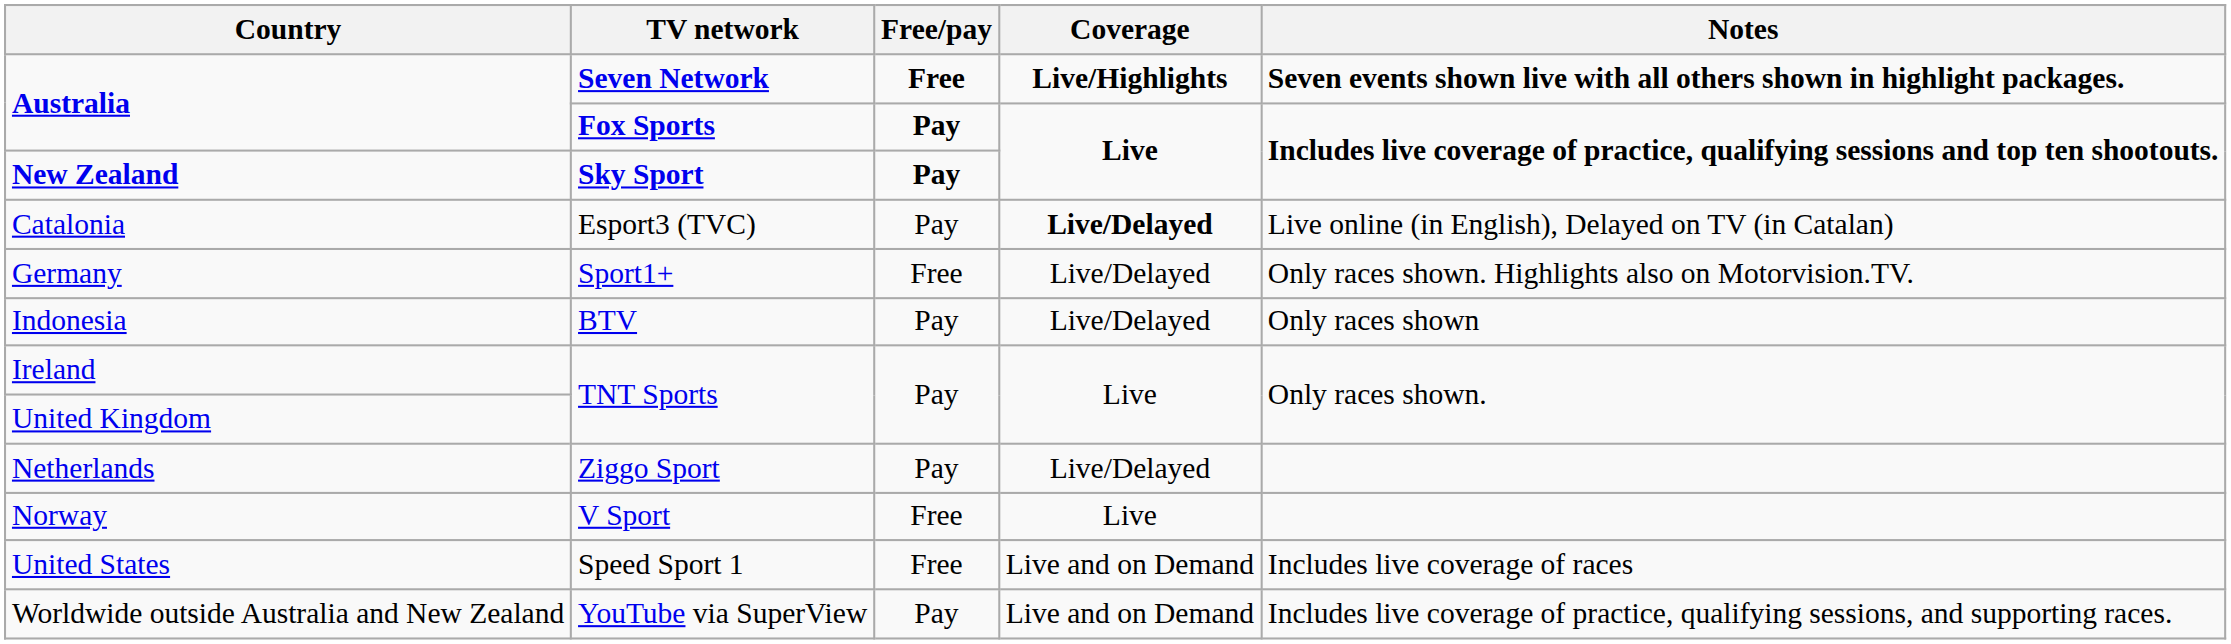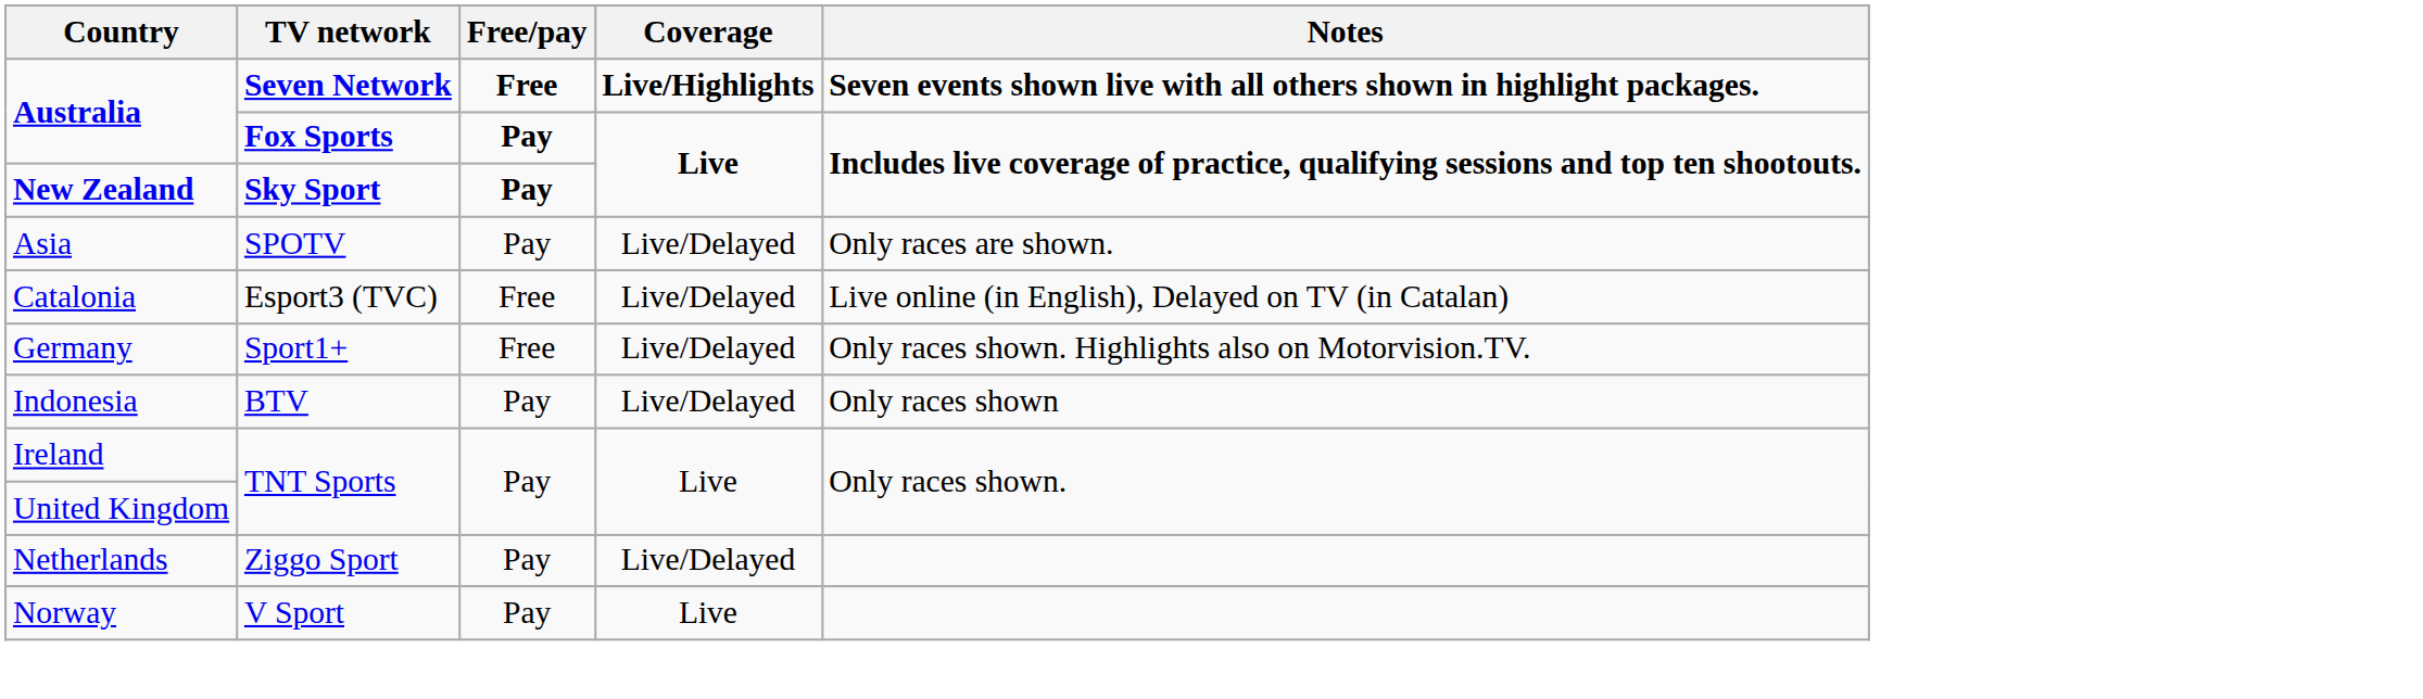+ row: Asia | SPOTV | Pay | Live/Delayed | Only races are shown.
Catalonia | Free/pay: Pay -> Free
Catalonia | Coverage: bold -> normal
Norway | Free/pay: Free -> Pay
- row: United States | Speed Sport 1 | Free | Live and on Demand | Includes live coverage of races
- row: Worldwide outside Australia and New Zealand | YouTube via SuperView | Pay | Live and on Demand | Includes live coverage of practice, qualifying sessions, and supporting races.
